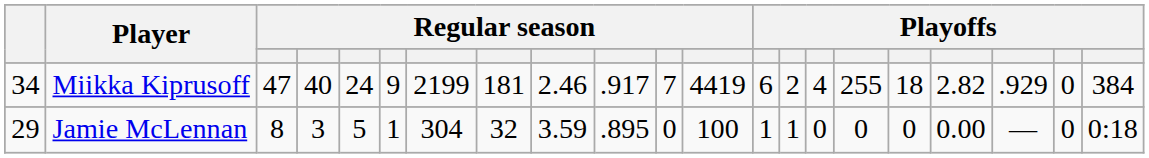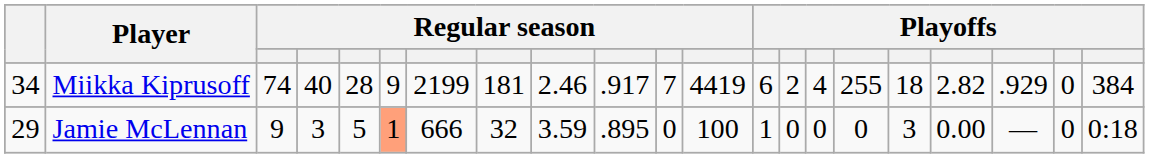Miikka Kiprusoff | column 3: 47 -> 74
Miikka Kiprusoff | column 5: 24 -> 28
Jamie McLennan | column 3: 8 -> 9
Jamie McLennan | column 6: no background -> lightsalmon background
Jamie McLennan | column 7: 304 -> 666
Jamie McLennan | column 14: 1 -> 0
Jamie McLennan | column 17: 0 -> 3
